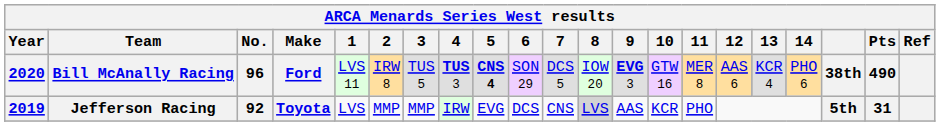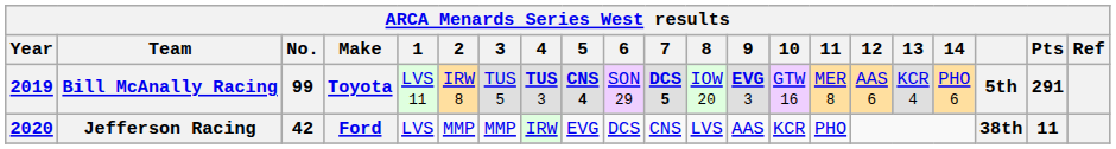Bill McAnally Racing | Year: 2020 -> 2019
Bill McAnally Racing | No.: 96 -> 99
Bill McAnally Racing | Make: Ford -> Toyota
Bill McAnally Racing | 7: normal -> bold
Bill McAnally Racing | column 19: 38th -> 5th
Bill McAnally Racing | Pts: 490 -> 291
Jefferson Racing | Year: 2019 -> 2020
Jefferson Racing | No.: 92 -> 42
Jefferson Racing | Make: Toyota -> Ford
Jefferson Racing | 8: lightgrey background -> no background
Jefferson Racing | column 19: 5th -> 38th
Jefferson Racing | Pts: 31 -> 11
